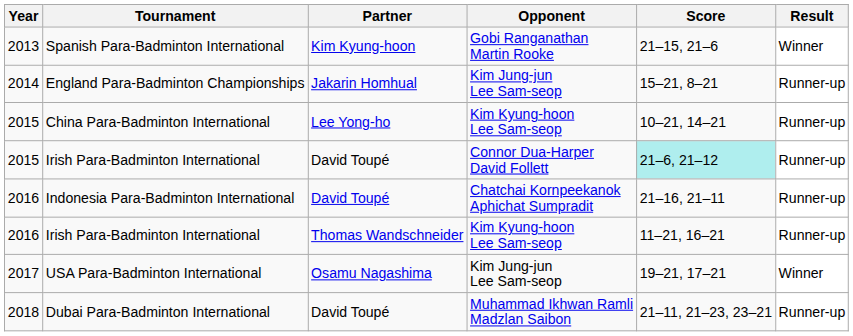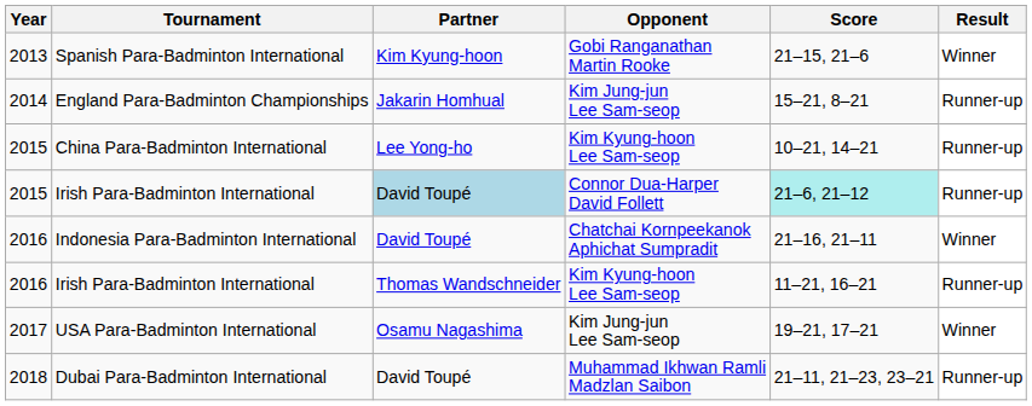2015 / Irish Para-Badminton International | Partner: no background -> lightblue background
Indonesia Para-Badminton International | Result: Runner-up -> Winner
